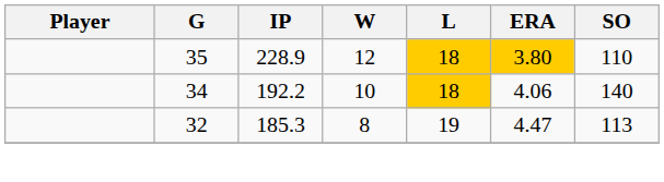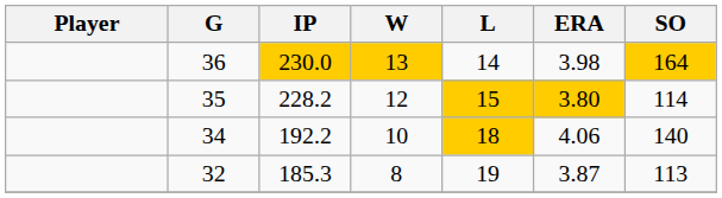+ row: 36 | 230.0 | 13 | 14 | 3.98 | 164
35 | IP: 228.9 -> 228.2
35 | L: 18 -> 15
35 | SO: 110 -> 114
32 | ERA: 4.47 -> 3.87
